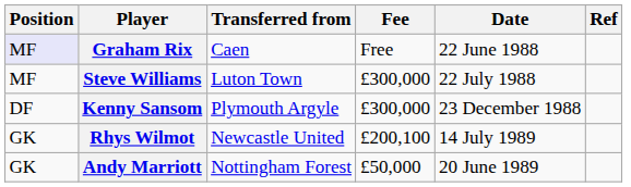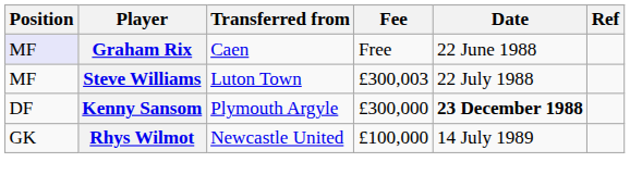Steve Williams | Fee: £300,000 -> £300,003
Kenny Sansom | Date: normal -> bold
Rhys Wilmot | Fee: £200,100 -> £100,000
- row: GK | Andy Marriott | Nottingham Forest | £50,000 | 20 June 1989
